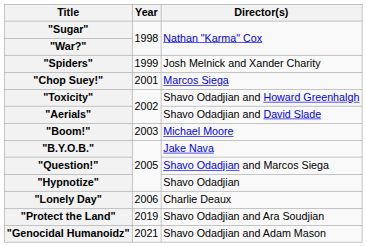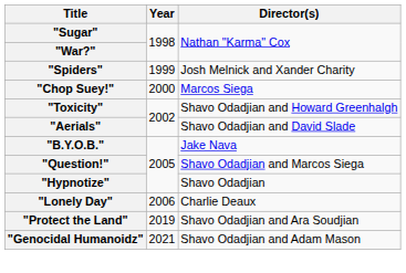"Chop Suey!" | Year: 2001 -> 2000
- row: "Boom!" | 2003 | Michael Moore
